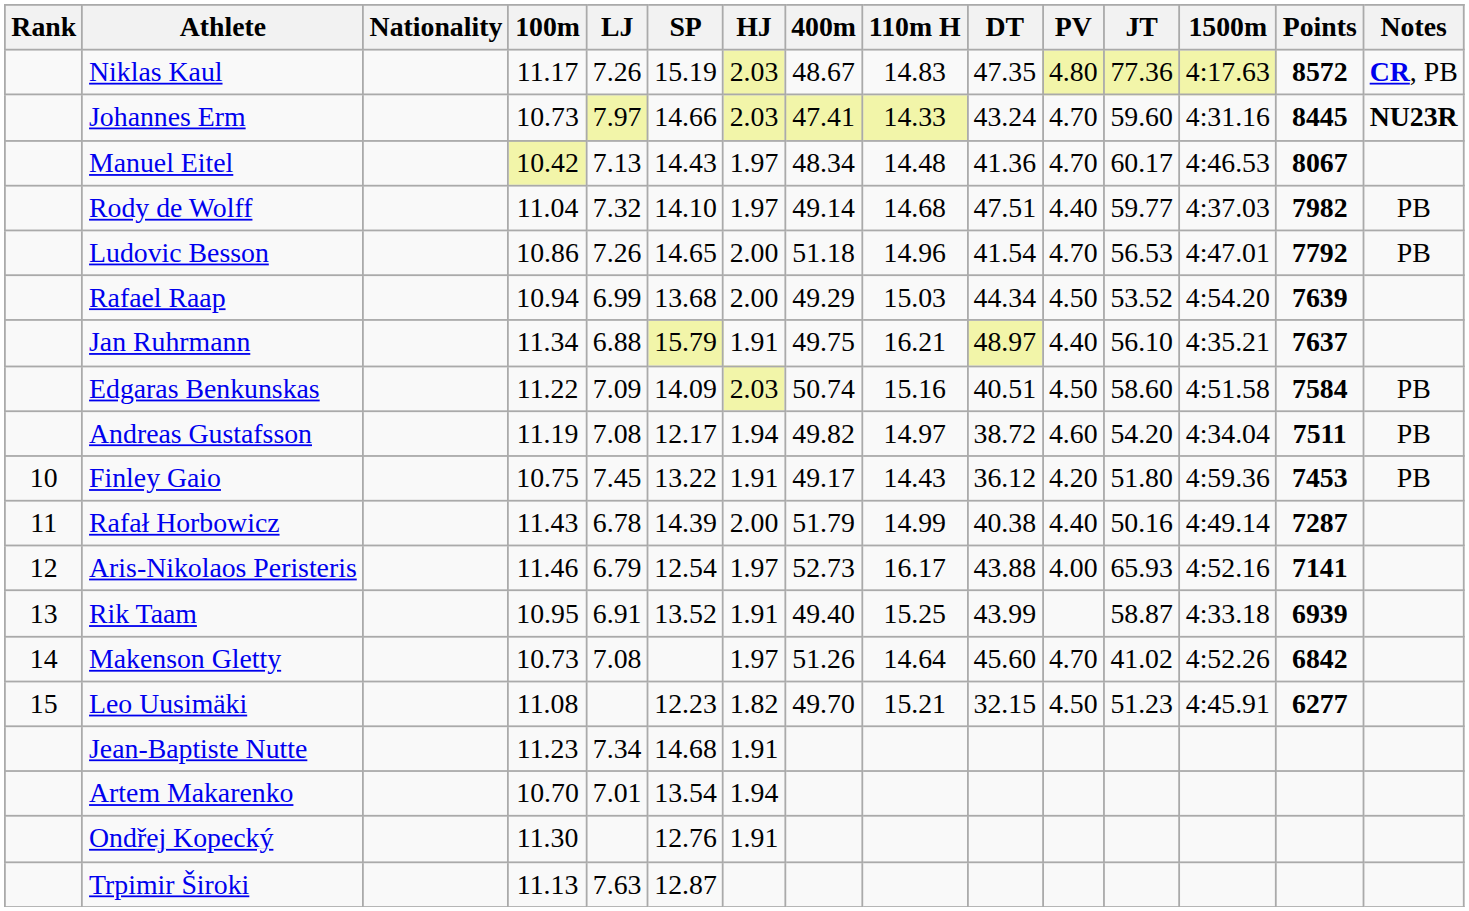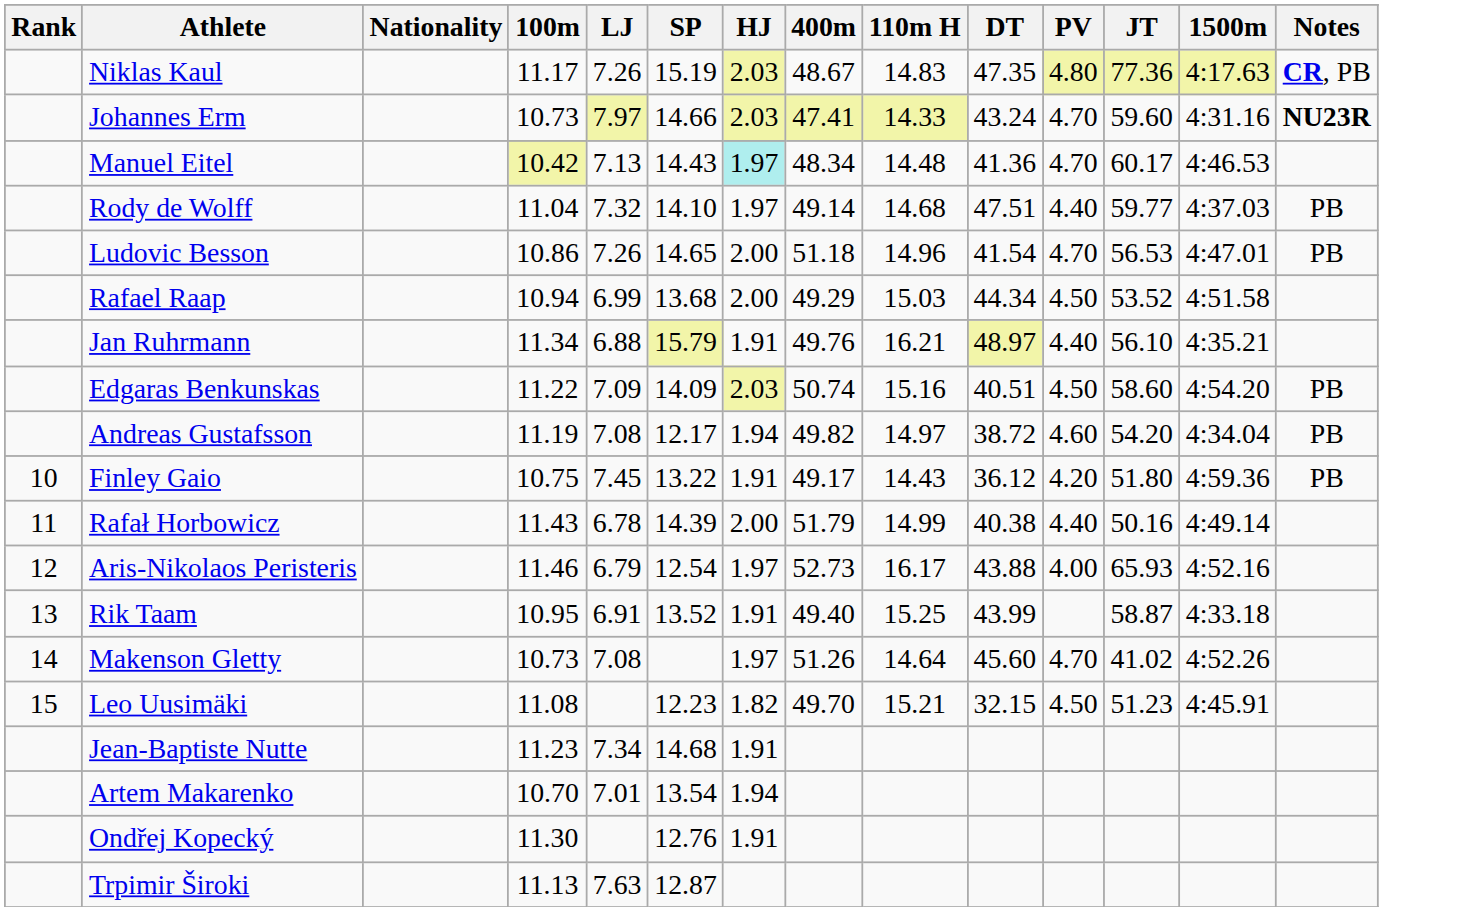- column: Points | 8572 | 8445 | 8067 | 7982 | 7792 | 7639 | 7637 | 7584 | 7511 | 7453 | 7287 | 7141 | 6939 | 6842 | 6277
Manuel Eitel | HJ: no background -> paleturquoise background
Rafael Raap | 1500m: 4:54.20 -> 4:51.58
Jan Ruhrmann | 400m: 49.75 -> 49.76
Edgaras Benkunskas | 1500m: 4:51.58 -> 4:54.20
